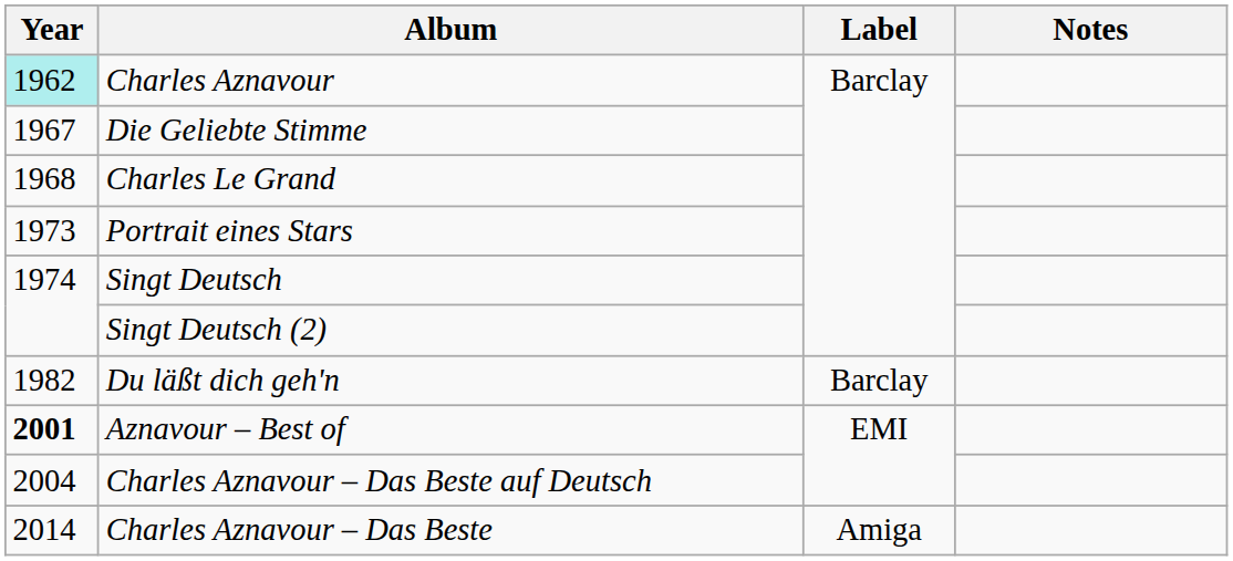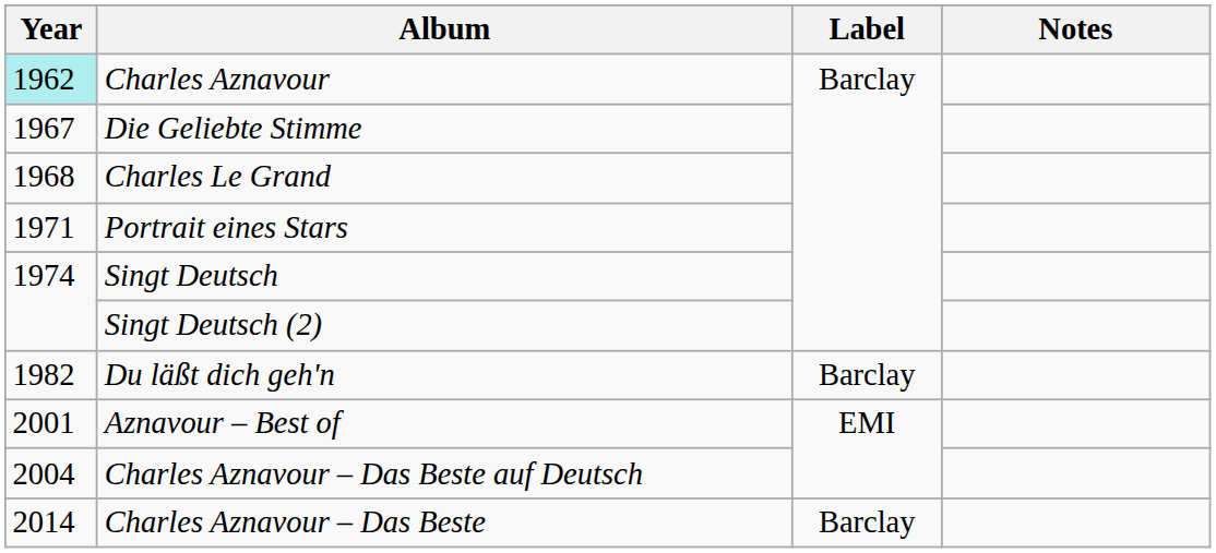Portrait eines Stars | Year: 1973 -> 1971
Aznavour – Best of | Year: bold -> normal
Charles Aznavour – Das Beste | Label: Amiga -> Barclay
